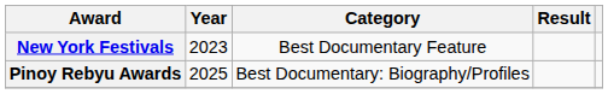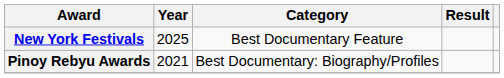New York Festivals | Year: 2023 -> 2025
Pinoy Rebyu Awards | Year: 2025 -> 2021
